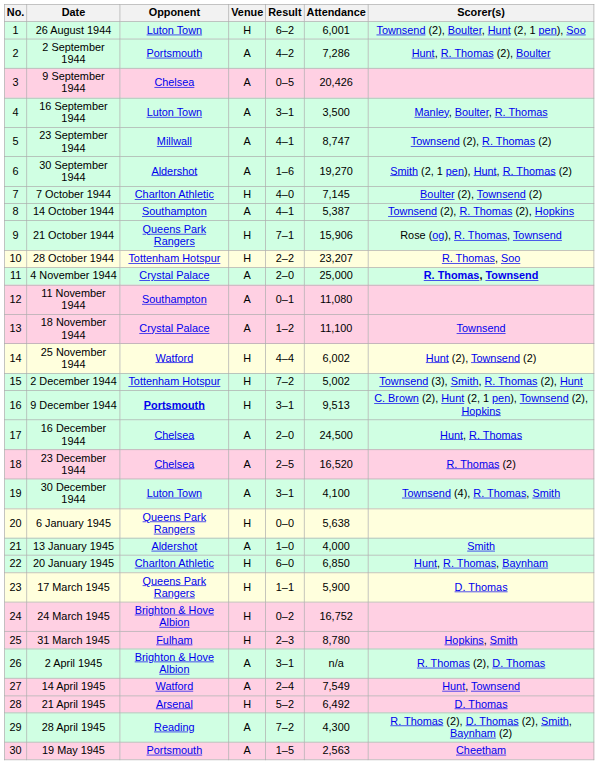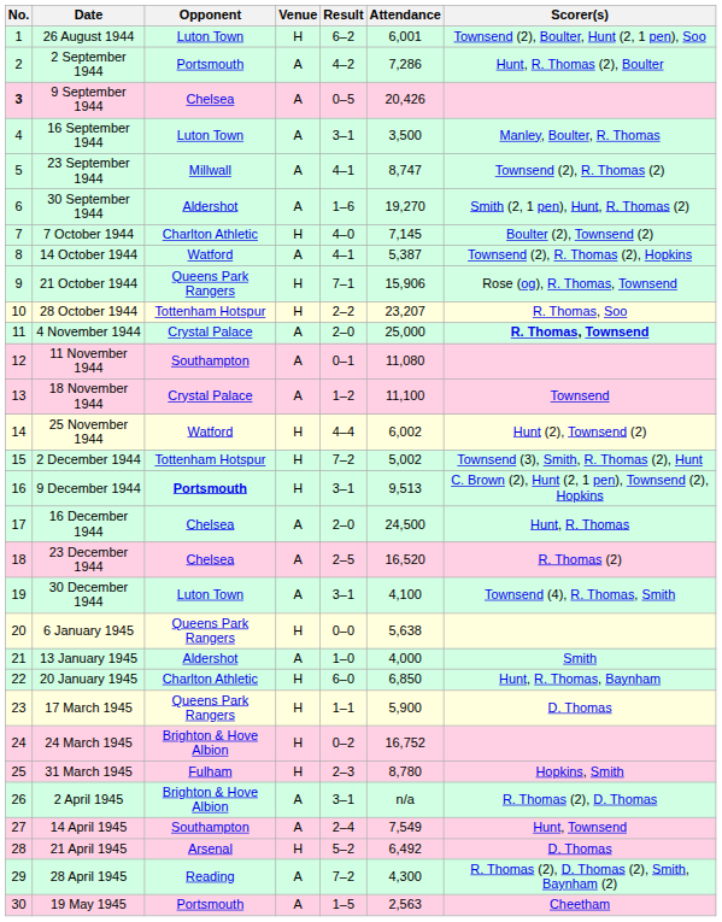9 September 1944 | No.: normal -> bold
14 October 1944 | Opponent: Southampton -> Watford
14 April 1945 | Opponent: Watford -> Southampton
